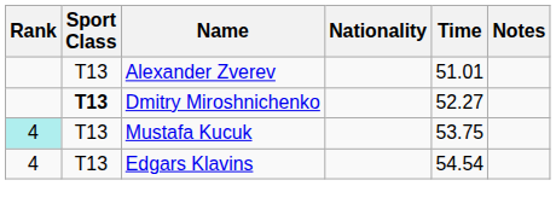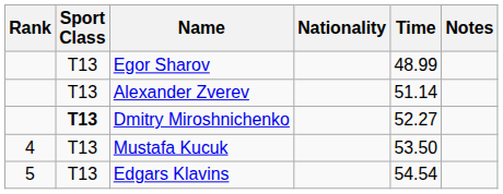+ row: T13 | Egor Sharov | 48.99
Alexander Zverev | Time: 51.01 -> 51.14
Mustafa Kucuk | Rank: paleturquoise background -> no background
Mustafa Kucuk | Time: 53.75 -> 53.50
Edgars Klavins | Rank: 4 -> 5
